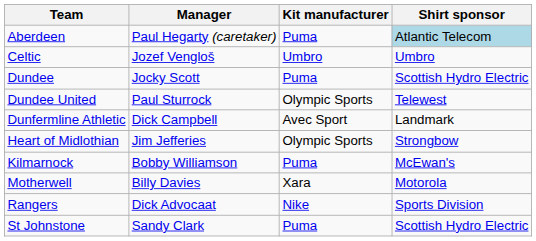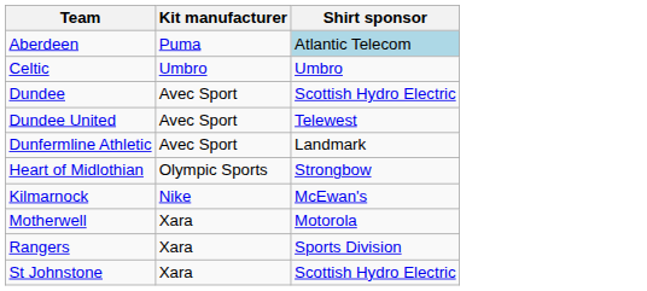- column: Manager | Paul Hegarty (caretaker) | Jozef Vengloš | Jocky Scott | Paul Sturrock | Dick Campbell | Jim Jefferies | Bobby Williamson | Billy Davies | Dick Advocaat | Sandy Clark
Dundee | Kit manufacturer: Puma -> Avec Sport
Dundee United | Kit manufacturer: Olympic Sports -> Avec Sport
Kilmarnock | Kit manufacturer: Puma -> Nike
Rangers | Kit manufacturer: Nike -> Xara
St Johnstone | Kit manufacturer: Puma -> Xara
